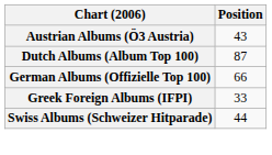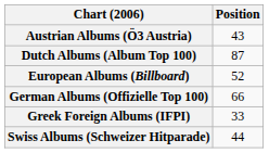+ row: European Albums (Billboard) | 52
